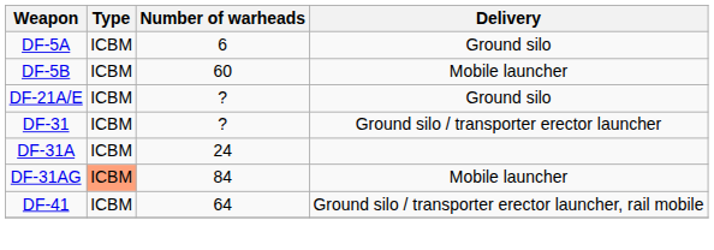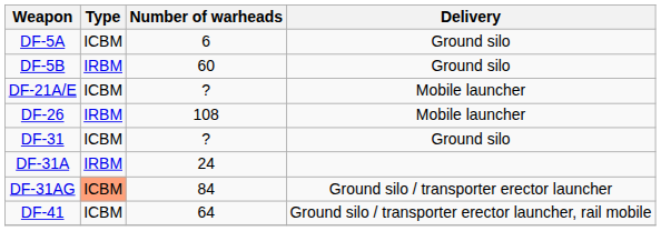DF-5B | Type: ICBM -> IRBM
DF-5B | Delivery: Mobile launcher -> Ground silo
DF-21A/E | Delivery: Ground silo -> Mobile launcher
+ row: DF-26 | IRBM | 108 | Mobile launcher
DF-31 | Delivery: Ground silo / transporter erector launcher -> Ground silo
DF-31A | Type: ICBM -> IRBM
DF-31AG | Delivery: Mobile launcher -> Ground silo / transporter erector launcher
